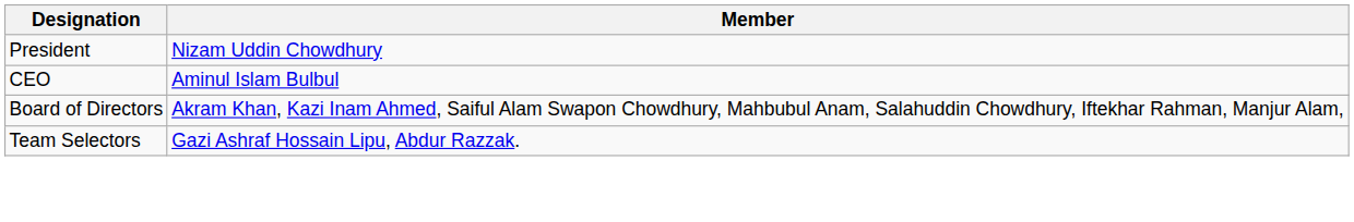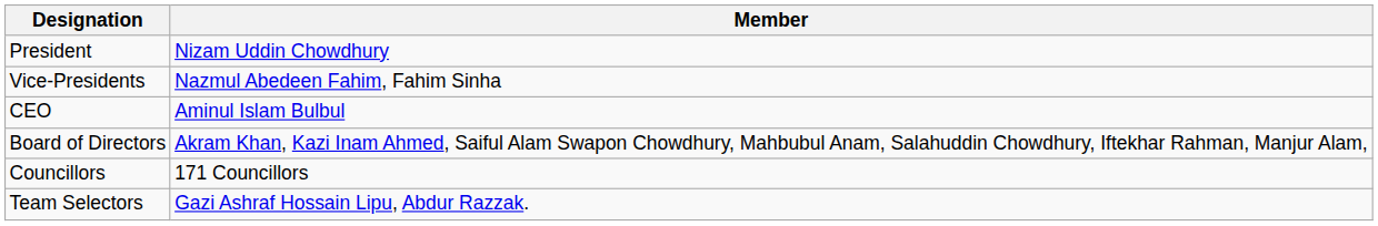+ row: Vice-Presidents | Nazmul Abedeen Fahim, Fahim Sinha
+ row: Councillors | 171 Councillors
